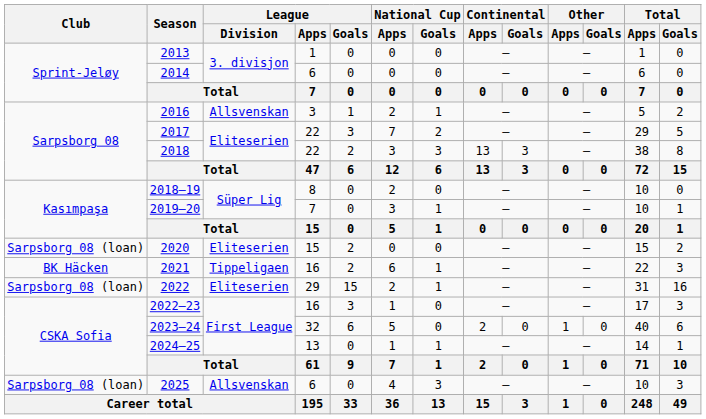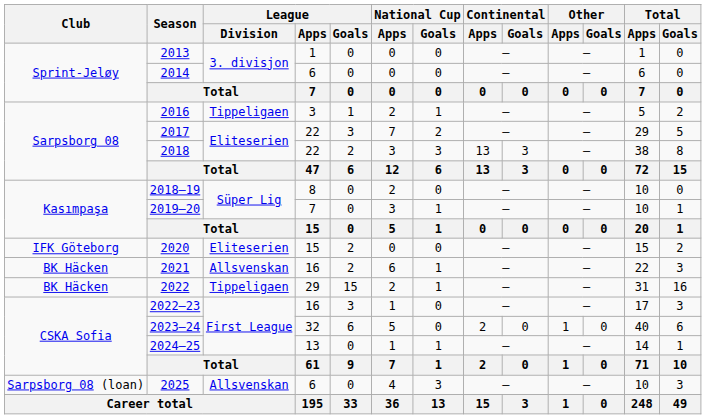2016 | League / Division: Allsvenskan -> Tippeligaen
2020 | Club: Sarpsborg 08 (loan) -> IFK Göteborg
2021 | League / Division: Tippeligaen -> Allsvenskan
2022 | Club: Sarpsborg 08 (loan) -> BK Häcken
2022 | League / Division: Eliteserien -> Tippeligaen
